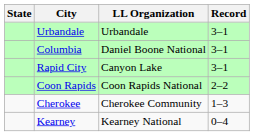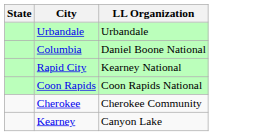- column: Record | 3–1 | 3–1 | 3–1 | 2–2 | 1–3 | 0–4
Rapid City | LL Organization: Canyon Lake -> Kearney National
Kearney | LL Organization: Kearney National -> Canyon Lake
